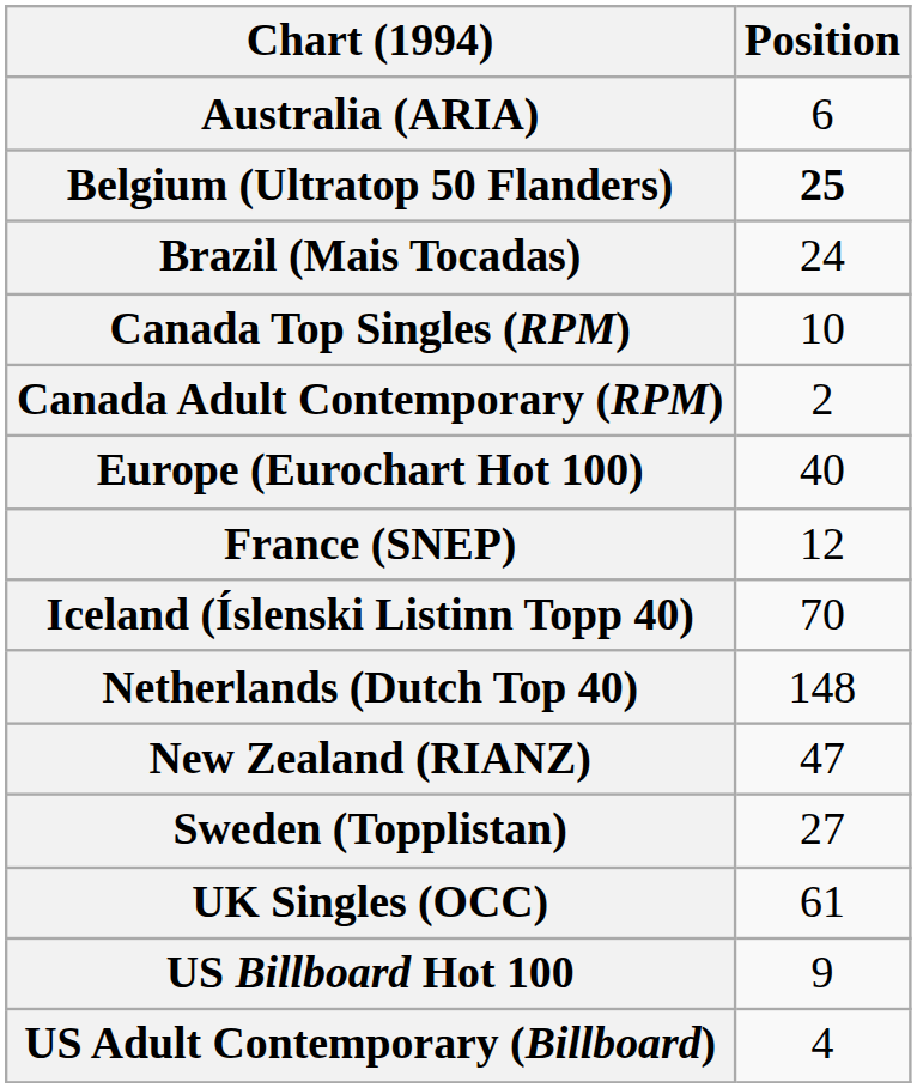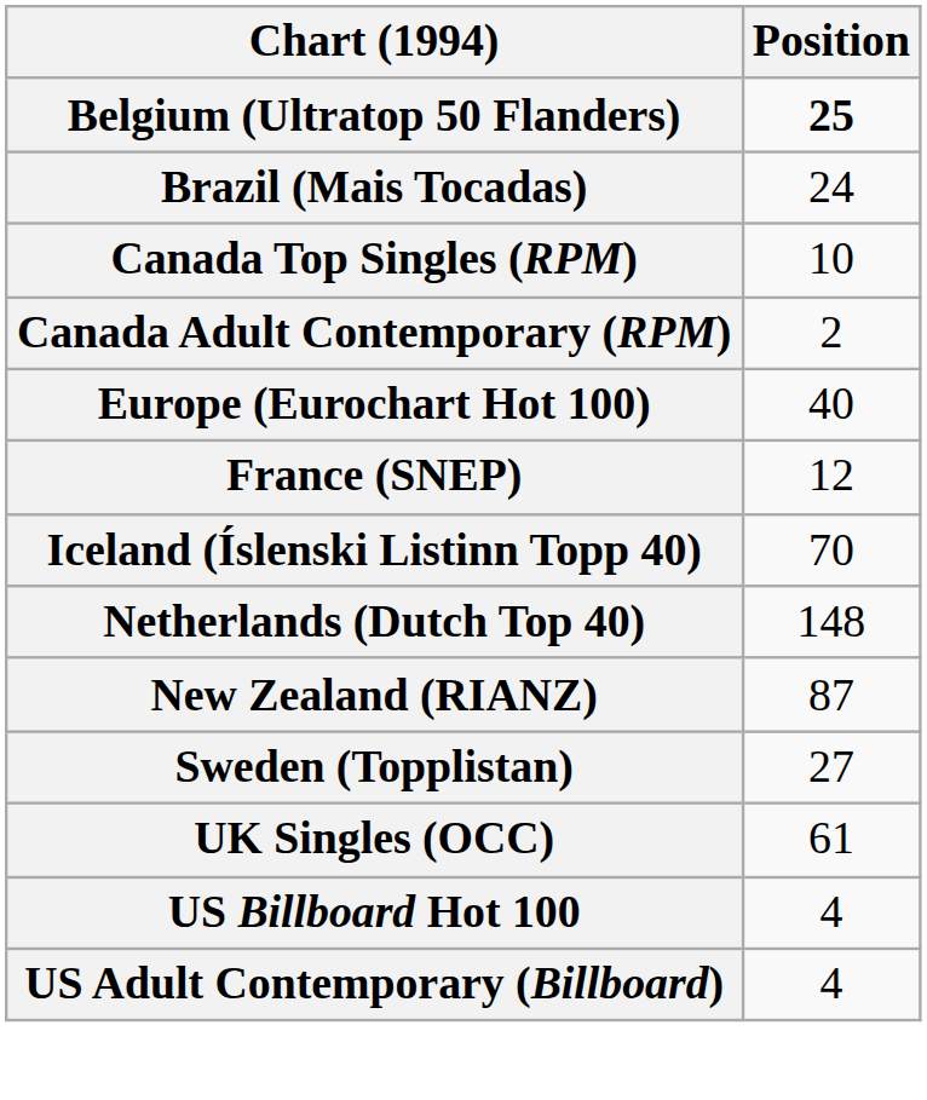- row: Australia (ARIA) | 6
New Zealand (RIANZ) | Position: 47 -> 87
US Billboard Hot 100 | Position: 9 -> 4
